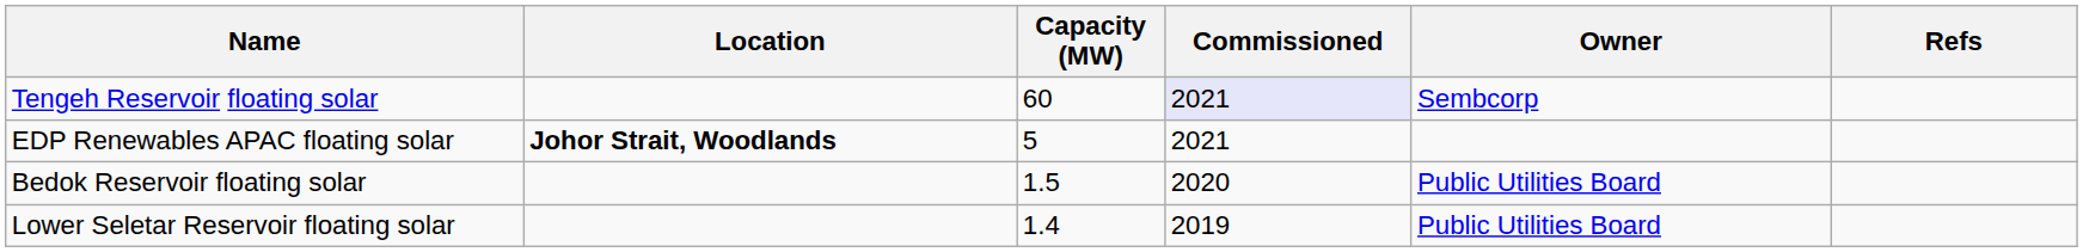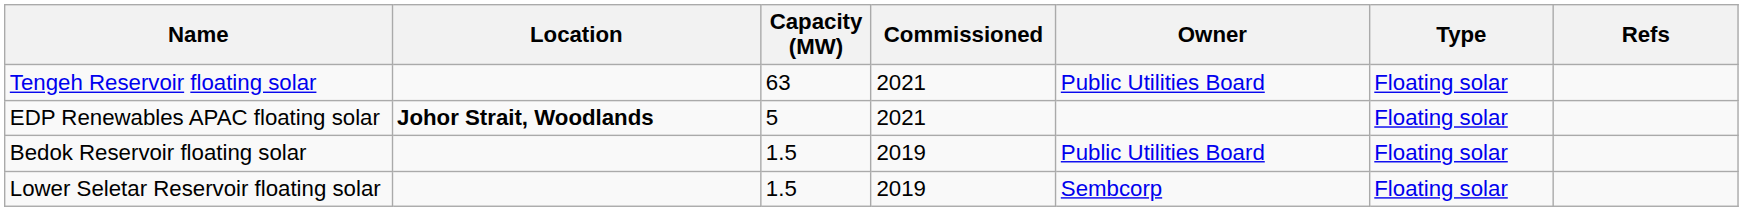+ column: Type | Floating solar | Floating solar | Floating solar | Floating solar
Tengeh Reservoir floating solar | Capacity (MW): 60 -> 63
Tengeh Reservoir floating solar | Commissioned: lavender background -> no background
Tengeh Reservoir floating solar | Owner: Sembcorp -> Public Utilities Board
Bedok Reservoir floating solar | Commissioned: 2020 -> 2019
Lower Seletar Reservoir floating solar | Capacity (MW): 1.4 -> 1.5
Lower Seletar Reservoir floating solar | Owner: Public Utilities Board -> Sembcorp
